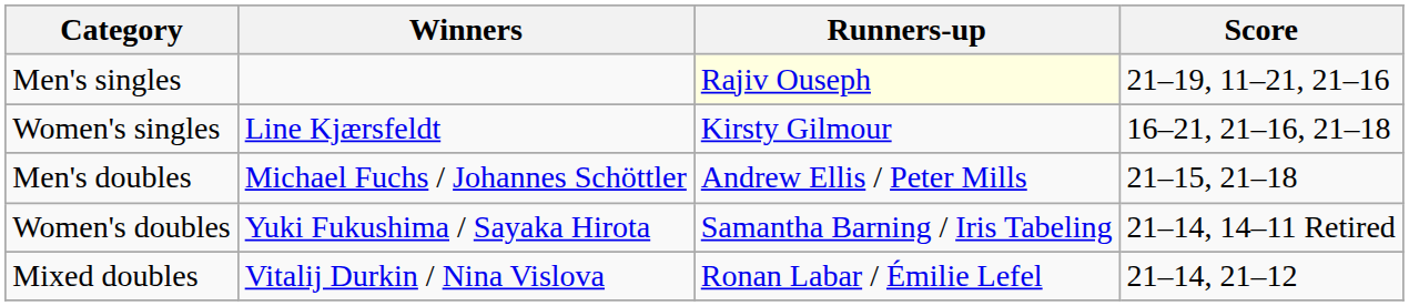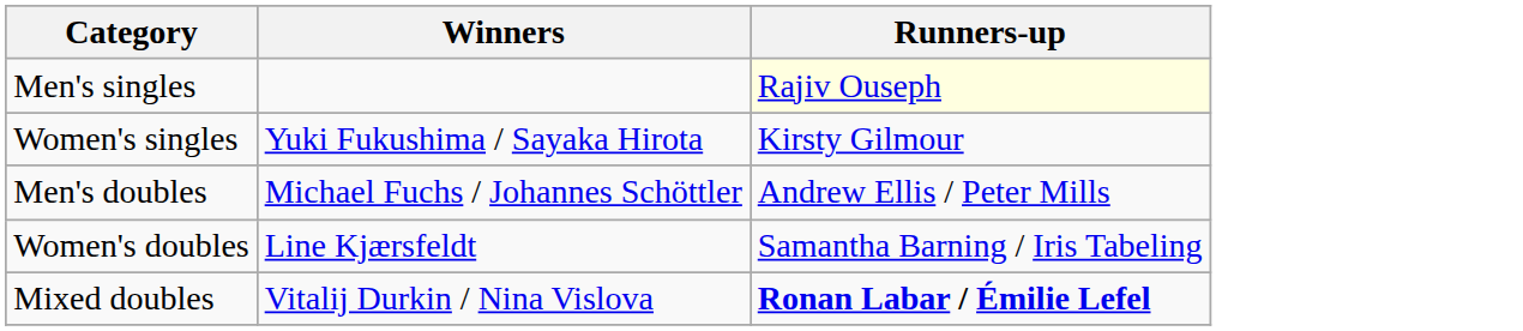- column: Score | 21–19, 11–21, 21–16 | 16–21, 21–16, 21–18 | 21–15, 21–18 | 21–14, 14–11 Retired | 21–14, 21–12
Women's singles | Winners: Line Kjærsfeldt -> Yuki Fukushima / Sayaka Hirota
Women's doubles | Winners: Yuki Fukushima / Sayaka Hirota -> Line Kjærsfeldt
Mixed doubles | Runners-up: normal -> bold
